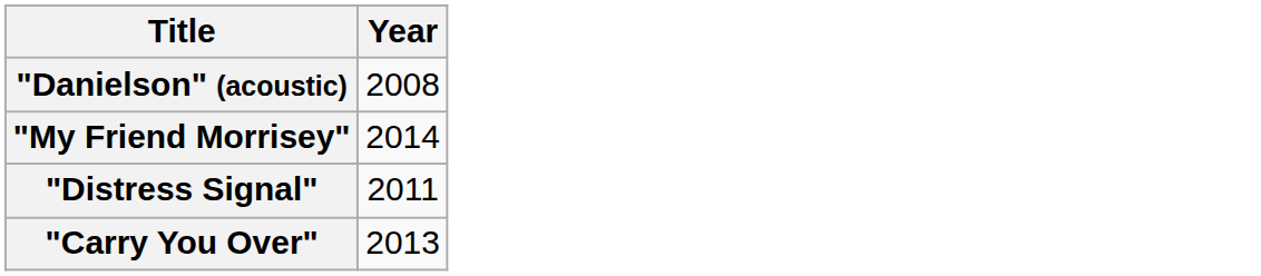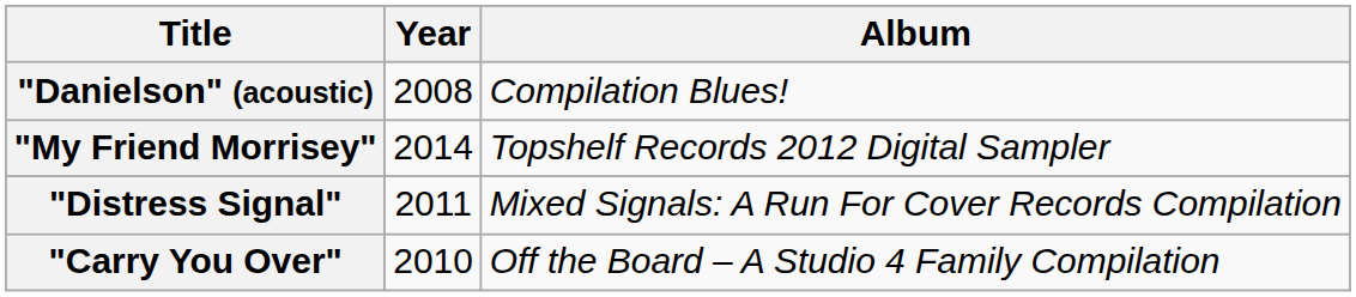+ column: Album | Compilation Blues! | Topshelf Records 2012 Digital Sampler | Mixed Signals: A Run For Cover Records Compilation | Off the Board – A Studio 4 Family Compilation
"Carry You Over" | Year: 2013 -> 2010
